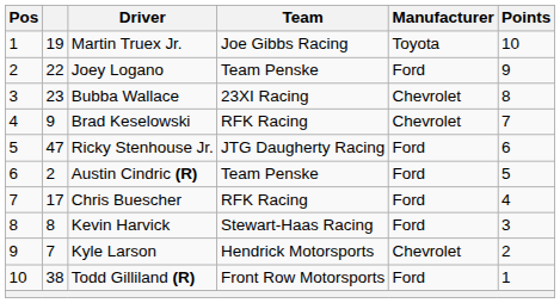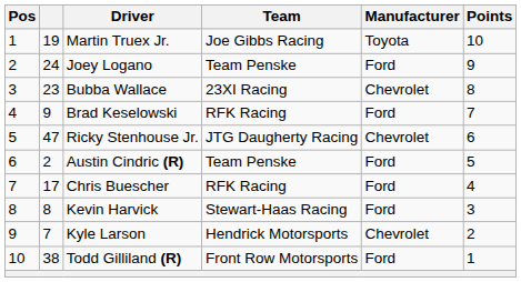Joey Logano | column 2: 22 -> 24
Brad Keselowski | Manufacturer: Chevrolet -> Ford
Ricky Stenhouse Jr. | Manufacturer: Ford -> Chevrolet
